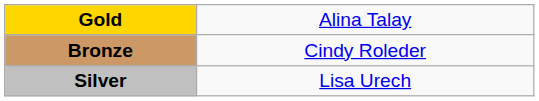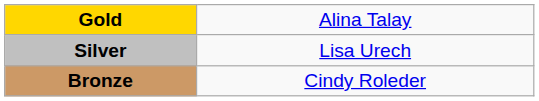rows swapped: Silver <-> Bronze
